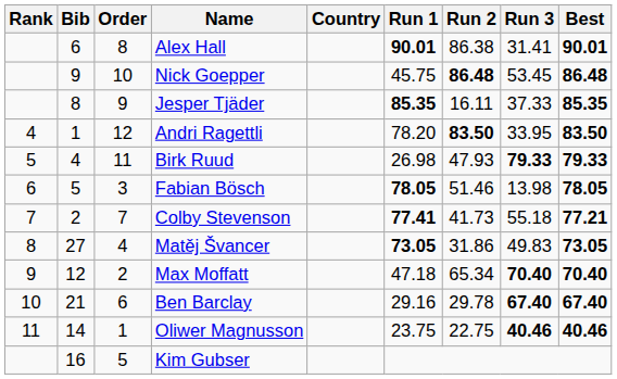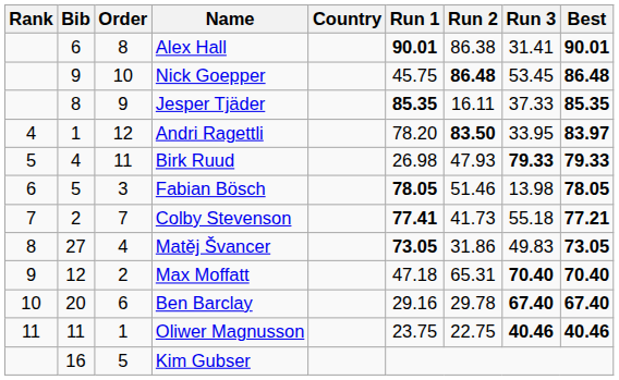Andri Ragettli | Best: 83.50 -> 83.97
Max Moffatt | Run 2: 65.34 -> 65.31
Ben Barclay | Bib: 21 -> 20
Oliwer Magnusson | Bib: 14 -> 11
